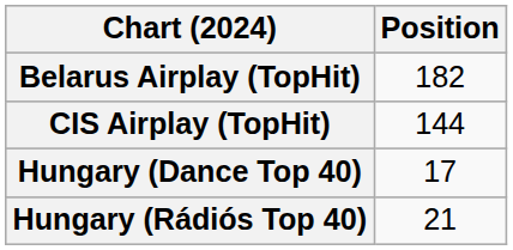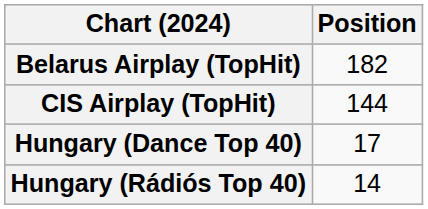Hungary (Rádiós Top 40) | Position: 21 -> 14
